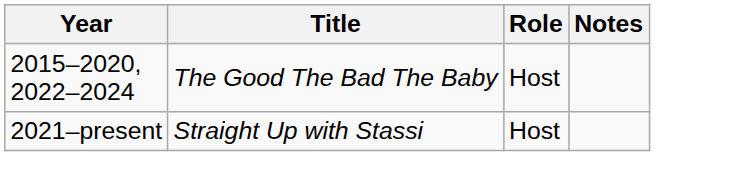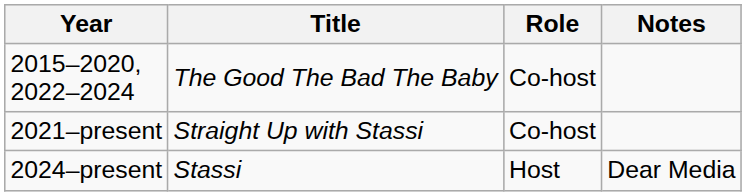2015–2020, 2022–2024 | Role: Host -> Co-host
2021–present | Role: Host -> Co-host
+ row: 2024–present | Stassi | Host | Dear Media
